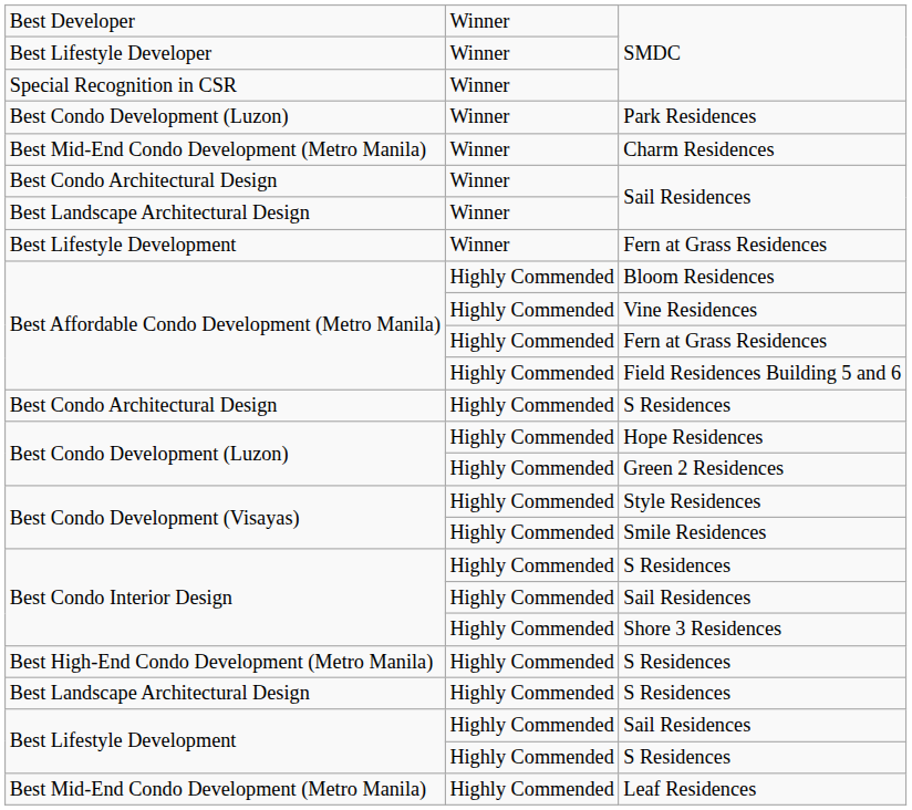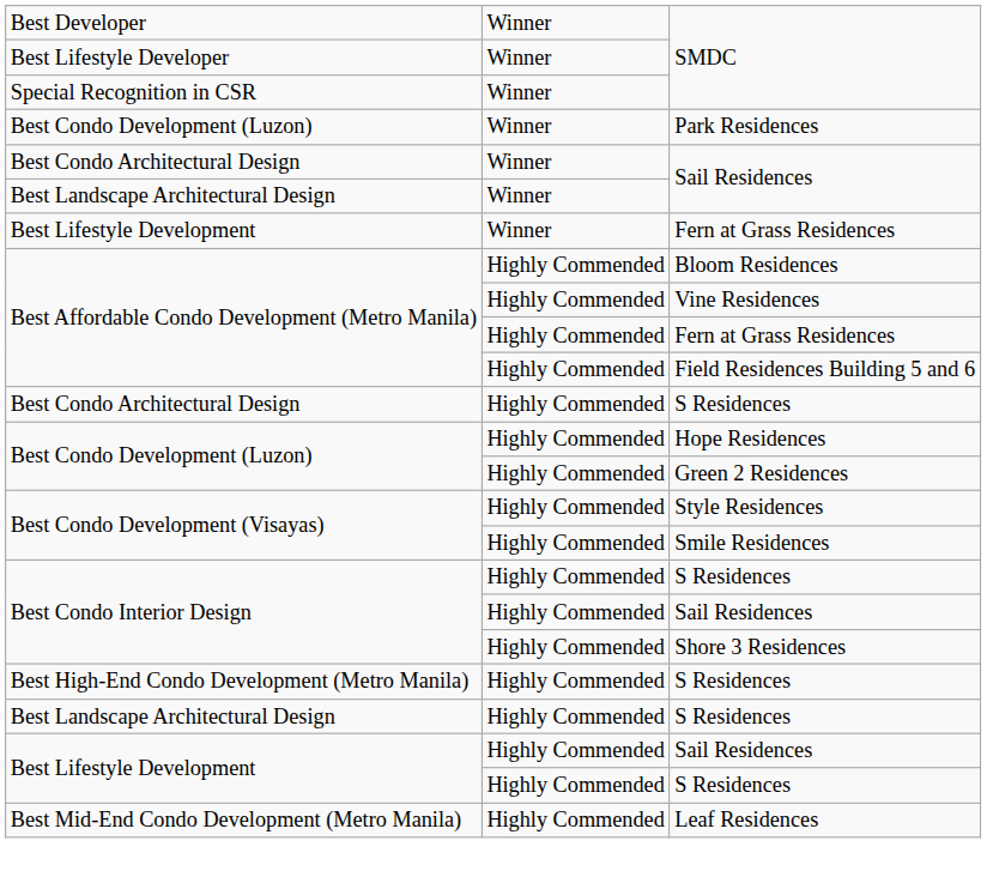- row: Best Mid-End Condo Development (Metro Manila) | Winner | Charm Residences
